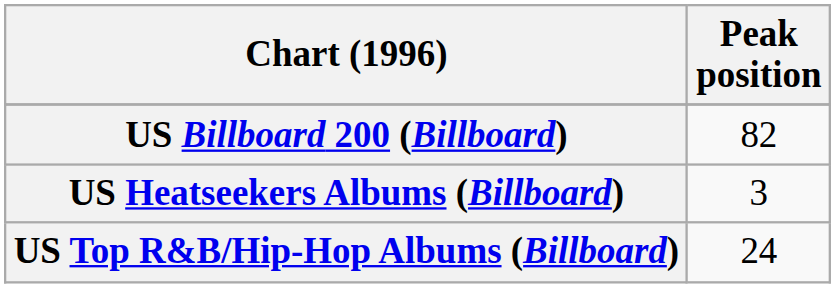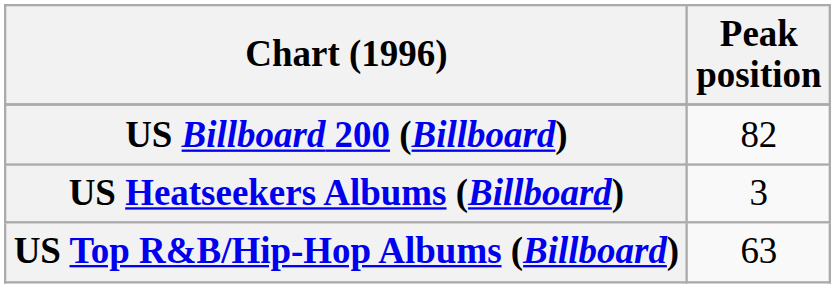US Top R&B/Hip-Hop Albums (Billboard) | Peak position: 24 -> 63
